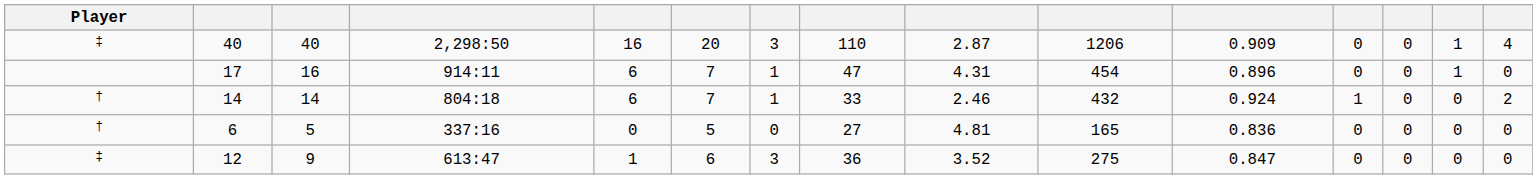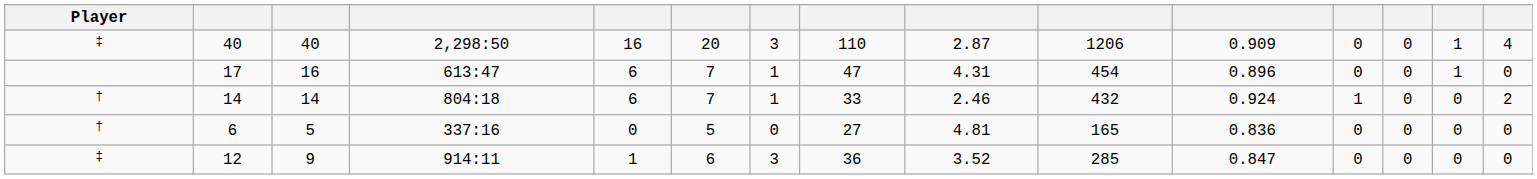17 | column 4: 914:11 -> 613:47
12 | column 4: 613:47 -> 914:11
12 | column 10: 275 -> 285
